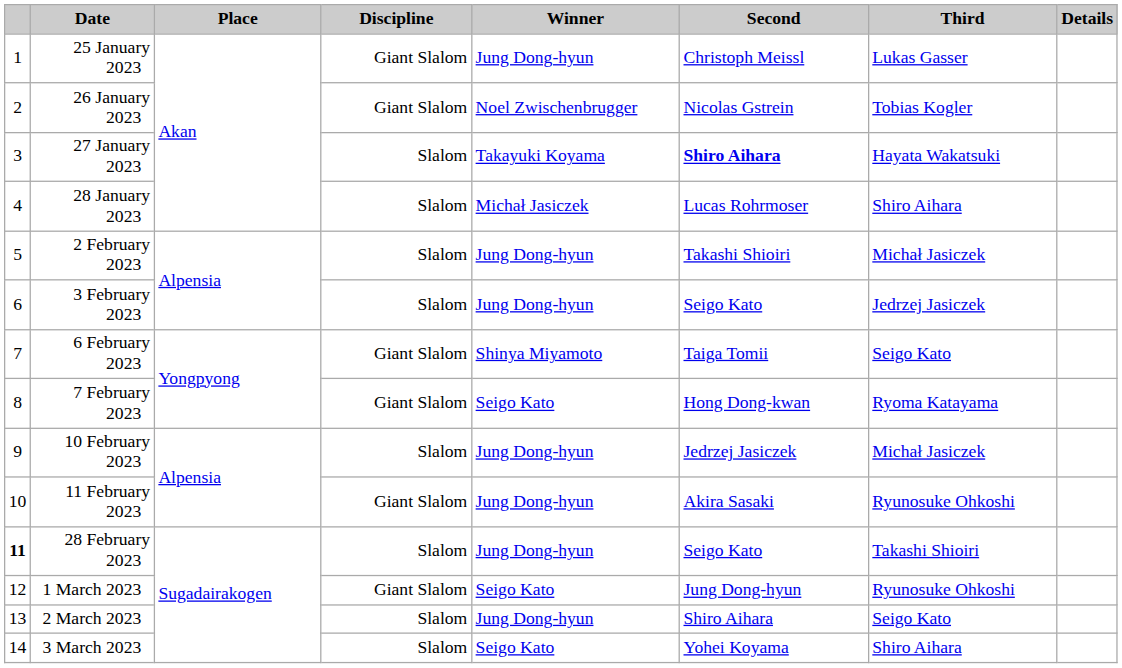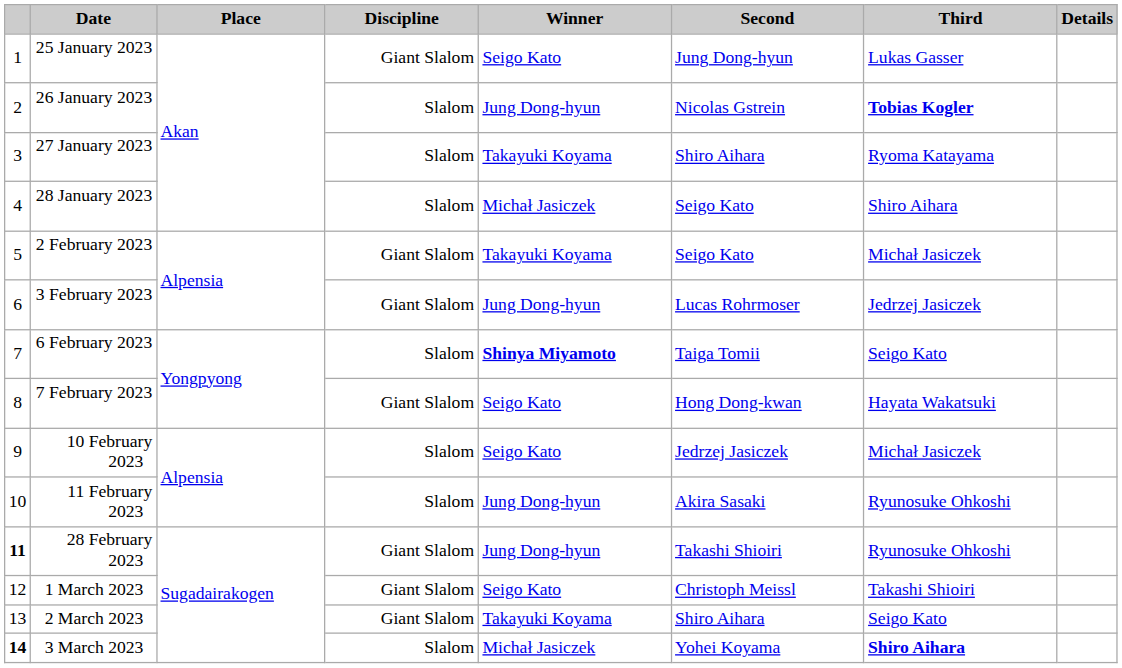25 January 2023 | Winner: Jung Dong-hyun -> Seigo Kato
25 January 2023 | Second: Christoph Meissl -> Jung Dong-hyun
26 January 2023 | Discipline: Giant Slalom -> Slalom
26 January 2023 | Winner: Noel Zwischenbrugger -> Jung Dong-hyun
26 January 2023 | Third: normal -> bold
27 January 2023 | Second: bold -> normal
27 January 2023 | Third: Hayata Wakatsuki -> Ryoma Katayama
28 January 2023 | Second: Lucas Rohrmoser -> Seigo Kato
2 February 2023 | Discipline: Slalom -> Giant Slalom
2 February 2023 | Winner: Jung Dong-hyun -> Takayuki Koyama
2 February 2023 | Second: Takashi Shioiri -> Seigo Kato
3 February 2023 | Discipline: Slalom -> Giant Slalom
3 February 2023 | Second: Seigo Kato -> Lucas Rohrmoser
6 February 2023 | Discipline: Giant Slalom -> Slalom
6 February 2023 | Winner: normal -> bold
7 February 2023 | Third: Ryoma Katayama -> Hayata Wakatsuki
10 February 2023 | Winner: Jung Dong-hyun -> Seigo Kato
11 February 2023 | Discipline: Giant Slalom -> Slalom
28 February 2023 | Discipline: Slalom -> Giant Slalom
28 February 2023 | Second: Seigo Kato -> Takashi Shioiri
28 February 2023 | Third: Takashi Shioiri -> Ryunosuke Ohkoshi
1 March 2023 | Second: Jung Dong-hyun -> Christoph Meissl
1 March 2023 | Third: Ryunosuke Ohkoshi -> Takashi Shioiri
2 March 2023 | Discipline: Slalom -> Giant Slalom
2 March 2023 | Winner: Jung Dong-hyun -> Takayuki Koyama
3 March 2023 | column 1: normal -> bold
3 March 2023 | Winner: Seigo Kato -> Michał Jasiczek
3 March 2023 | Third: normal -> bold
